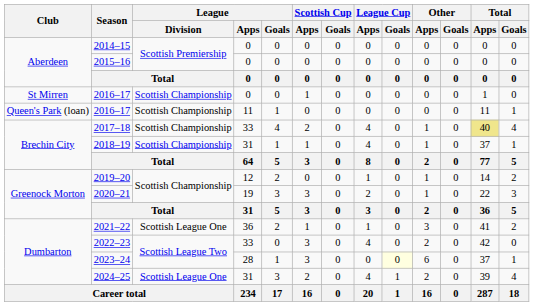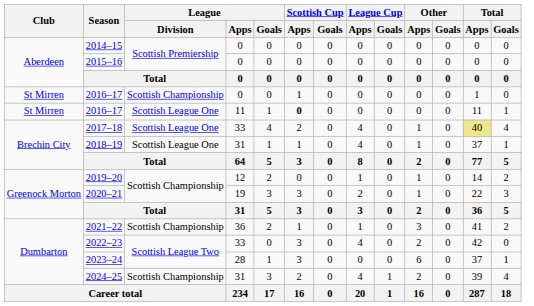2016–17 / 11 | Club: Queen's Park (loan) -> St Mirren
2016–17 / 11 | League / Division: Scottish Championship -> Scottish League One
2016–17 / 11 | Scottish Cup / Apps: normal -> bold
2017–18 | League / Division: Scottish Championship -> Scottish League One
2018–19 | League / Division: Scottish Championship -> Scottish League One
2021–22 | League / Division: Scottish League One -> Scottish Championship
2023–24 | League Cup / Goals: lightyellow background -> no background
2024–25 | League / Division: Scottish League One -> Scottish Championship
